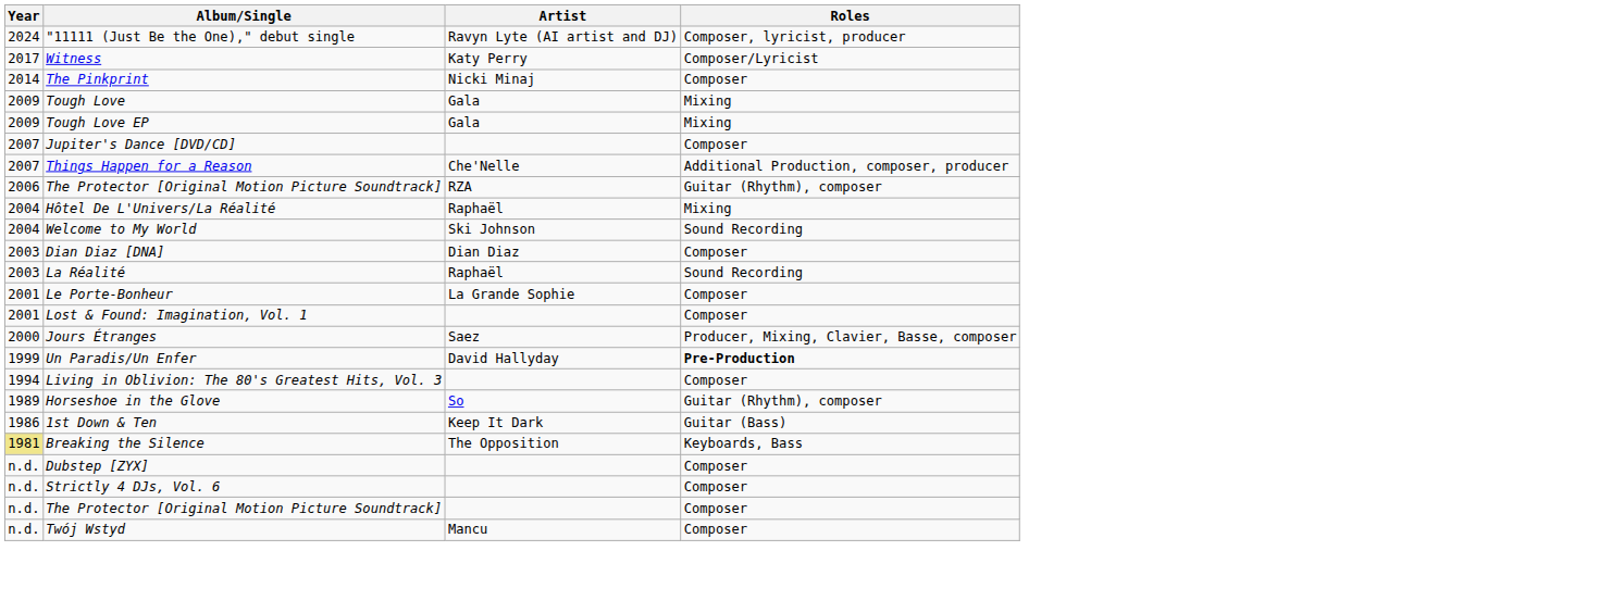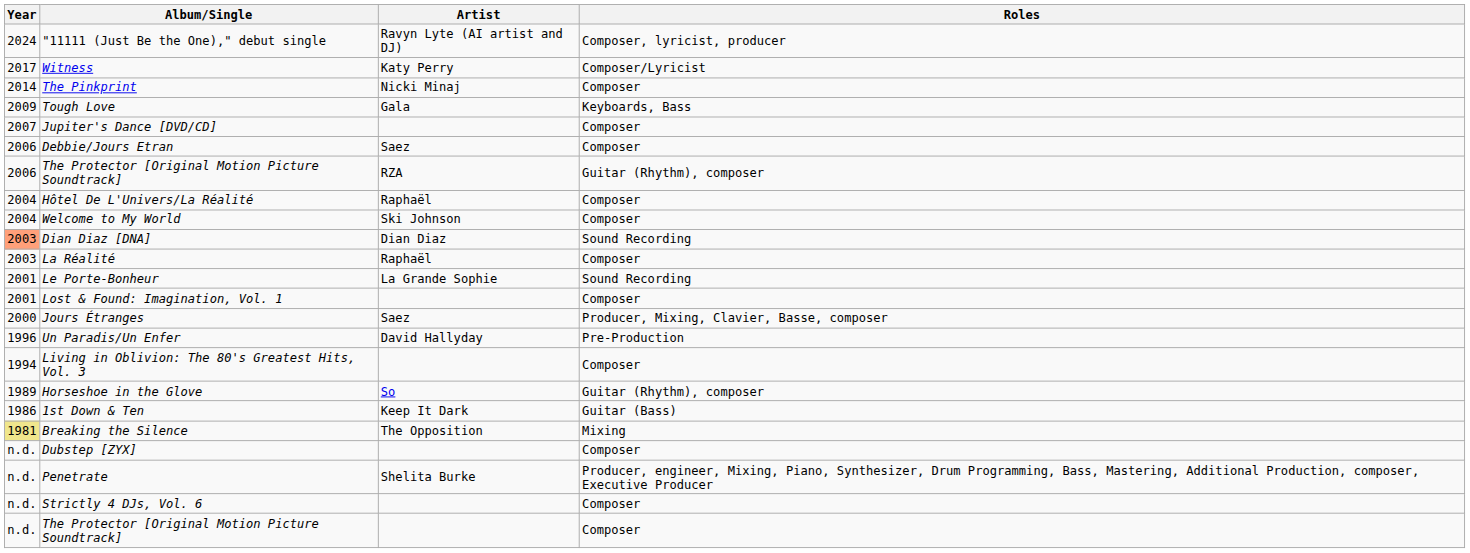Tough Love | Roles: Mixing -> Keyboards, Bass
- row: 2009 | Tough Love EP | Gala | Mixing
- row: 2007 | Things Happen for a Reason | Che'Nelle | Additional Production, composer, producer
+ row: 2006 | Debbie/Jours Etran | Saez | Composer
Hôtel De L'Univers/La Réalité | Roles: Mixing -> Composer
Welcome to My World | Roles: Sound Recording -> Composer
Dian Diaz [DNA] | Year: no background -> lightsalmon background
Dian Diaz [DNA] | Roles: Composer -> Sound Recording
La Réalité | Roles: Sound Recording -> Composer
Le Porte-Bonheur | Roles: Composer -> Sound Recording
Un Paradis/Un Enfer | Year: 1999 -> 1996
Un Paradis/Un Enfer | Roles: bold -> normal
Breaking the Silence | Roles: Keyboards, Bass -> Mixing
+ row: n.d. | Penetrate | Shelita Burke | Producer, engineer, Mixing, Piano, Synthesizer, Drum Programming, Bass, Mastering, Additional Production, composer, Executive Producer
- row: n.d. | Twój Wstyd | Mancu | Composer
